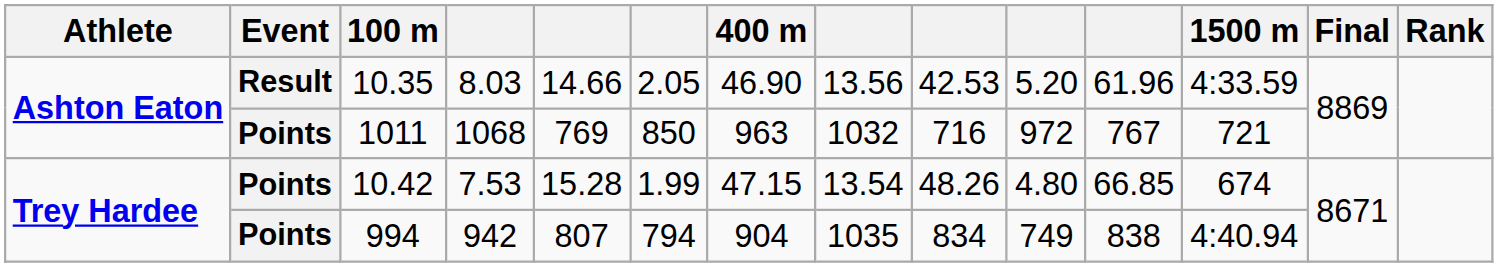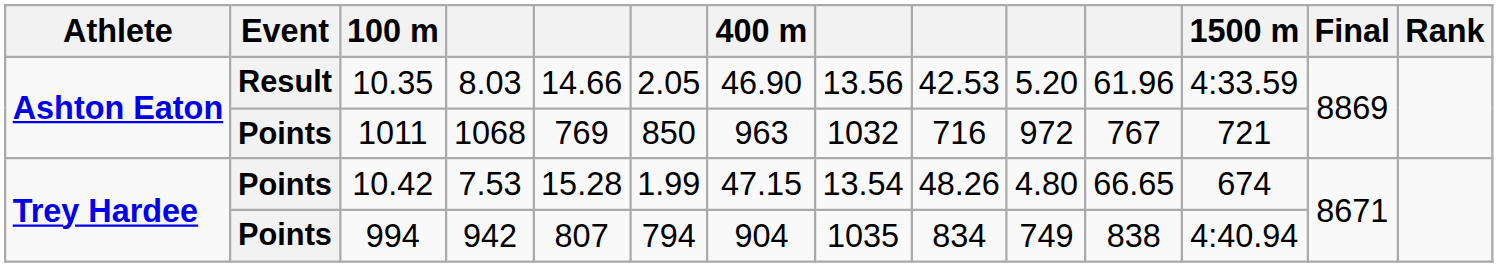10.42 | column 11: 66.85 -> 66.65
